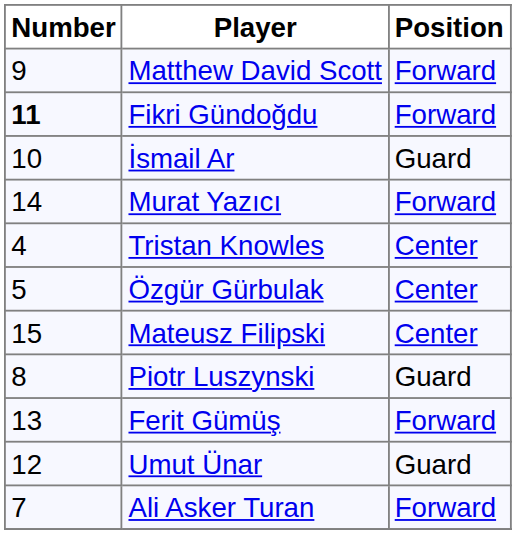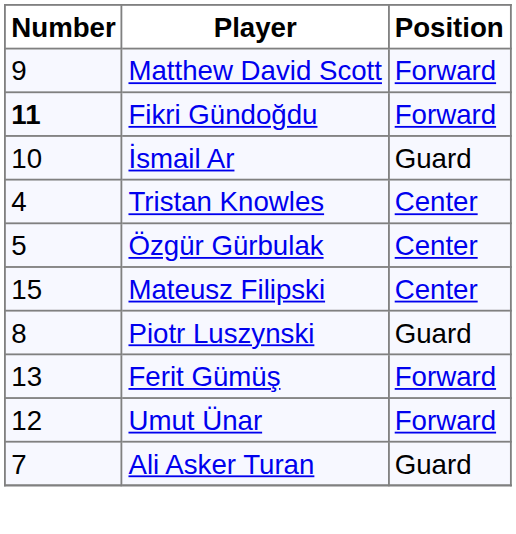- row: 14 | Murat Yazıcı | Forward
Umut Ünar | Position: Guard -> Forward
Ali Asker Turan | Position: Forward -> Guard
